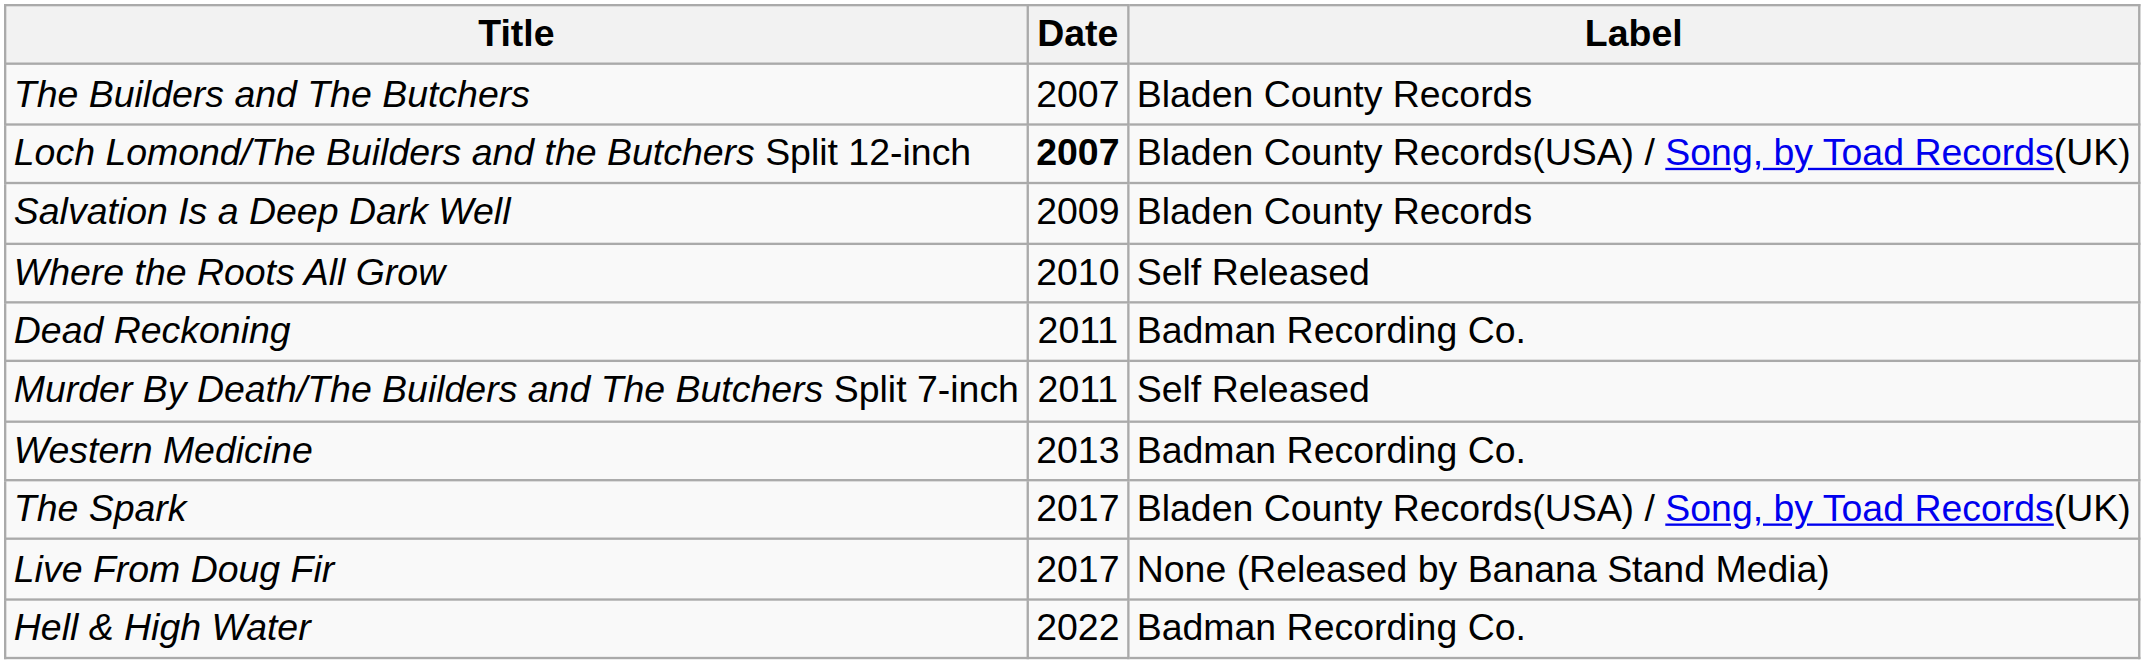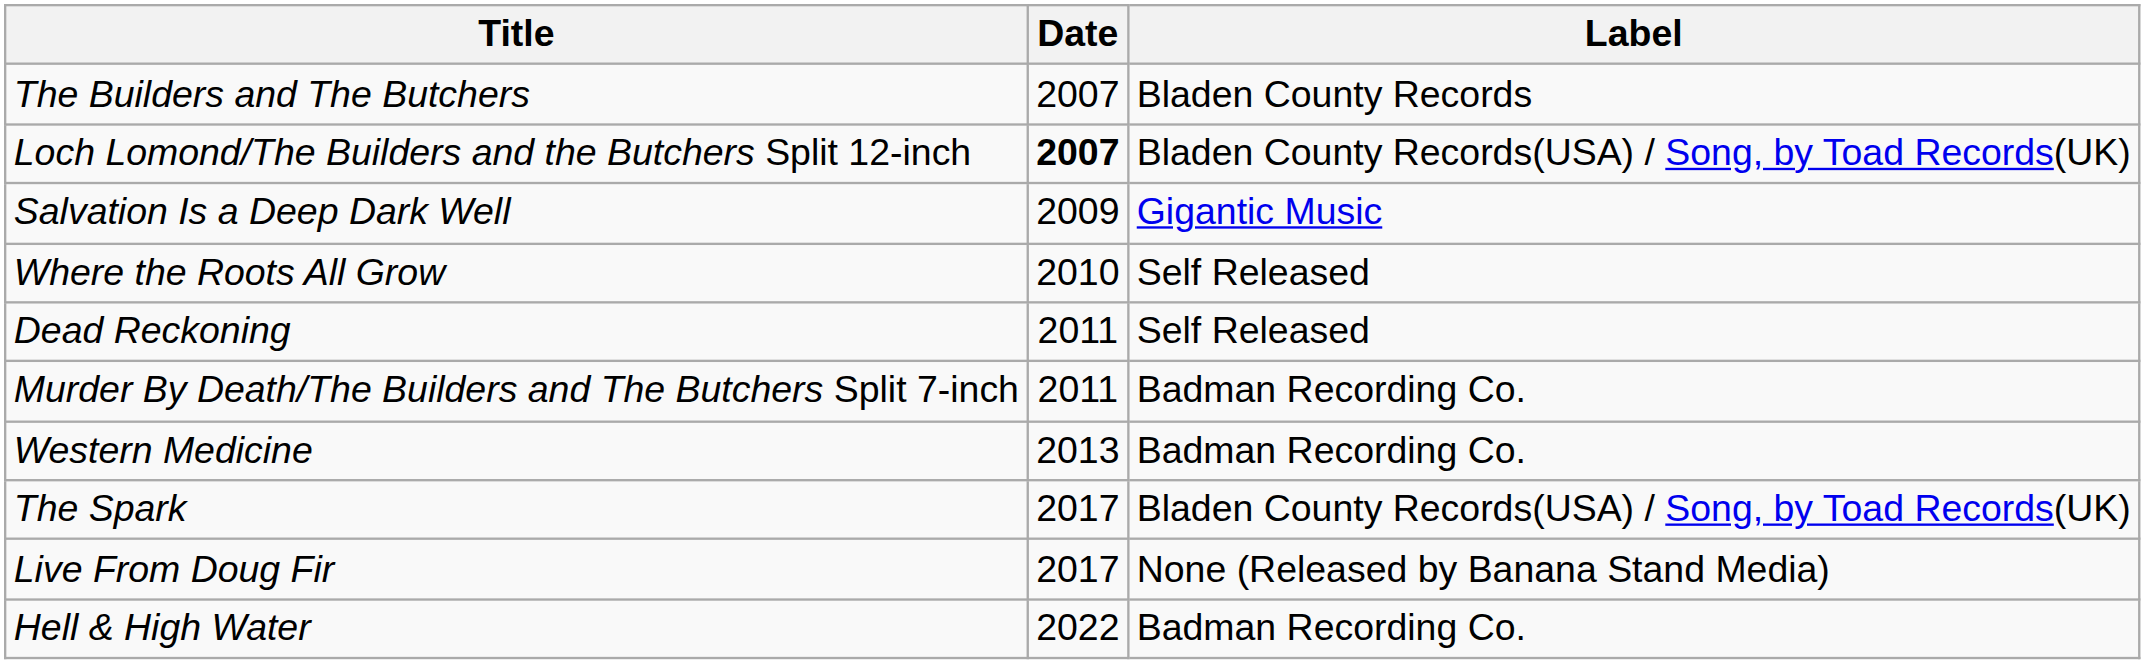Salvation Is a Deep Dark Well | Label: Bladen County Records -> Gigantic Music
Dead Reckoning | Label: Badman Recording Co. -> Self Released
Murder By Death/The Builders and The Butchers Split 7-inch | Label: Self Released -> Badman Recording Co.
